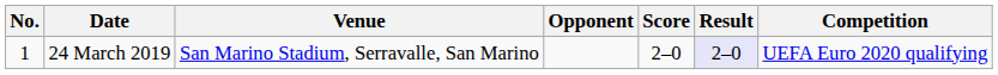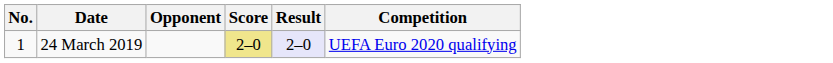- column: Venue | San Marino Stadium, Serravalle, San Marino
24 March 2019 | Score: no background -> khaki background
